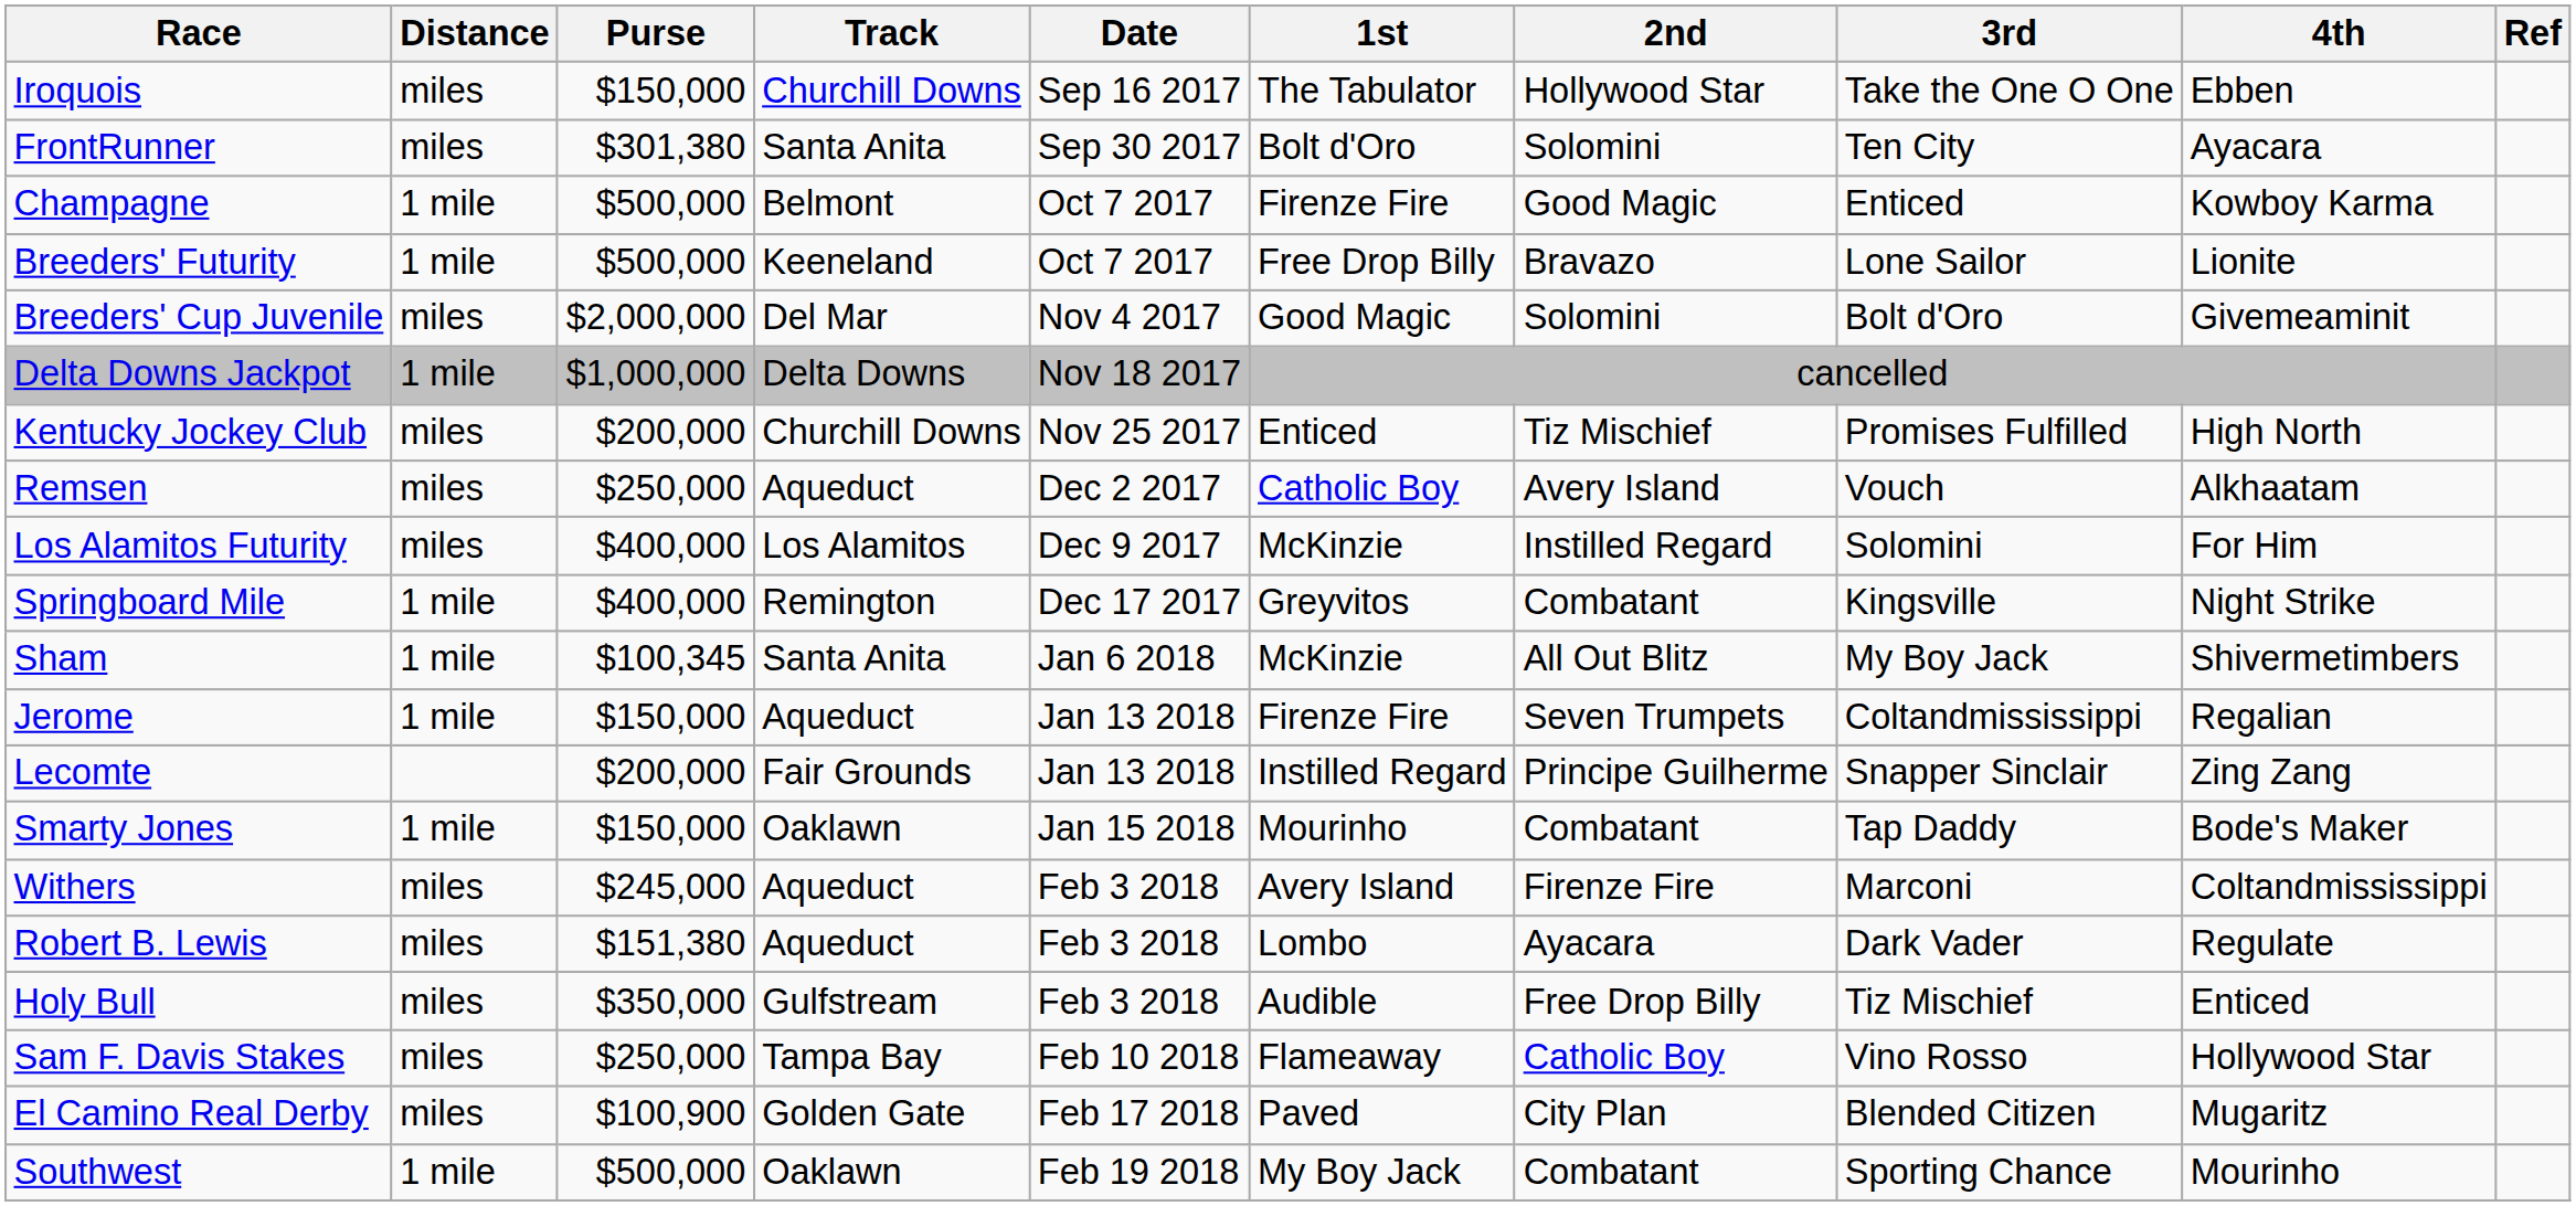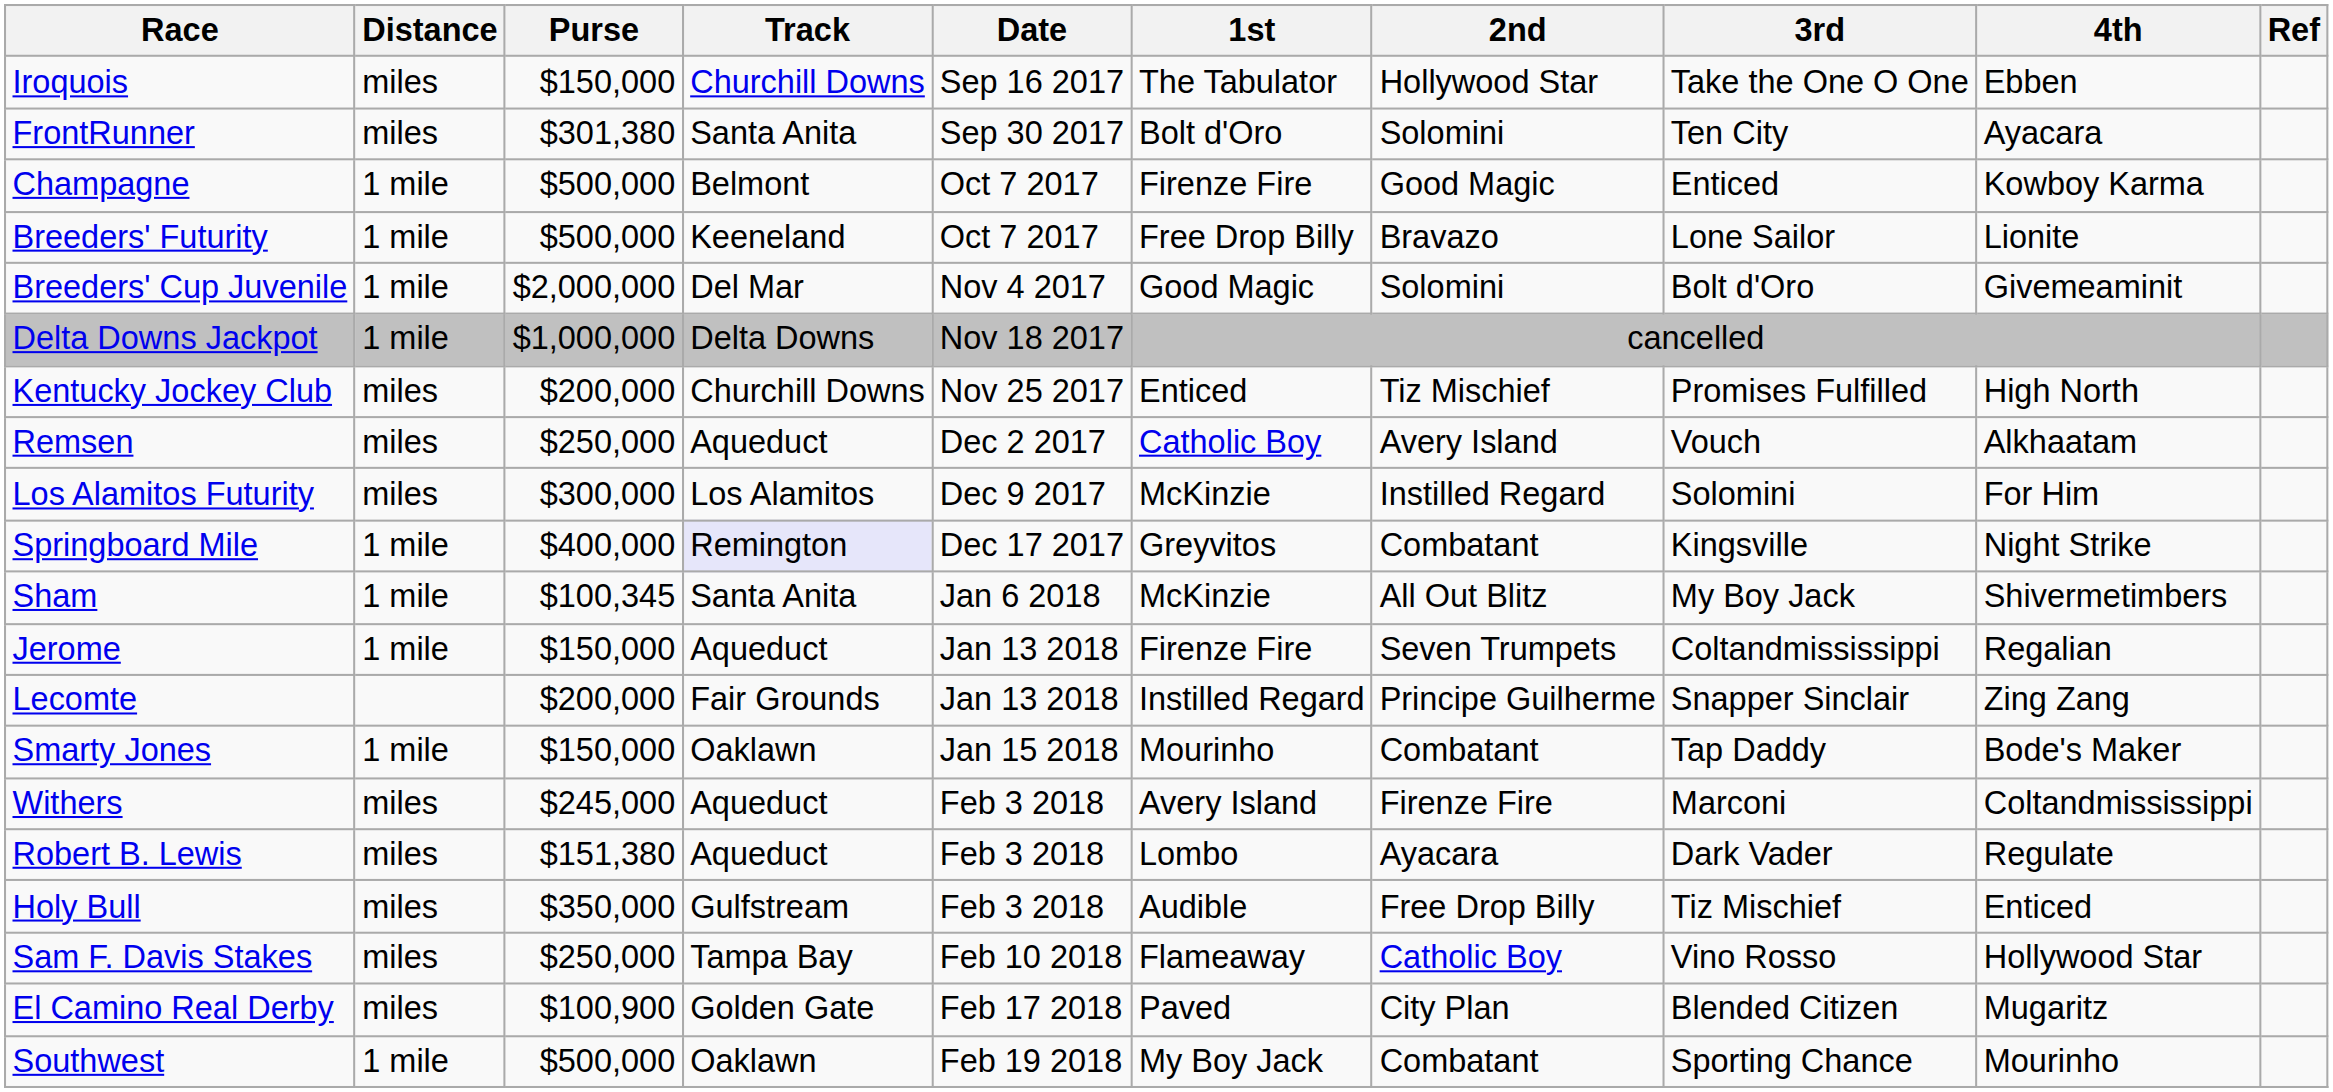Breeders' Cup Juvenile | Distance: miles -> 1 mile
Los Alamitos Futurity | Purse: $400,000 -> $300,000
Springboard Mile | Track: no background -> lavender background
